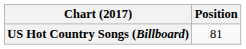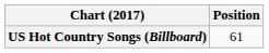US Hot Country Songs (Billboard) | Position: 81 -> 61
